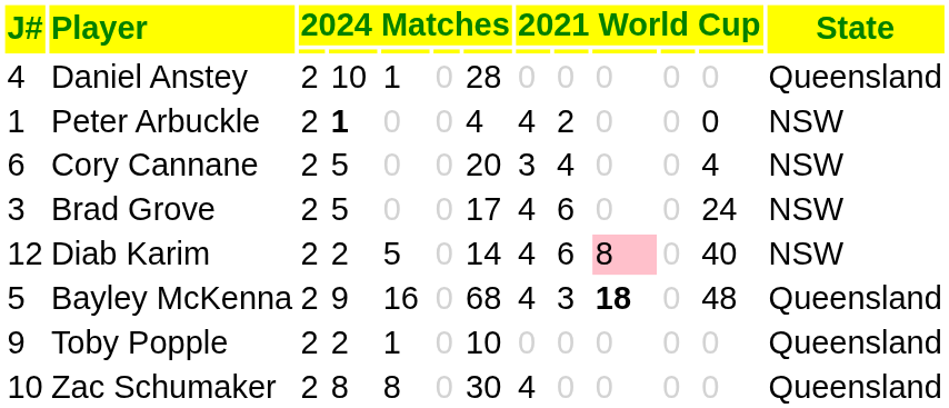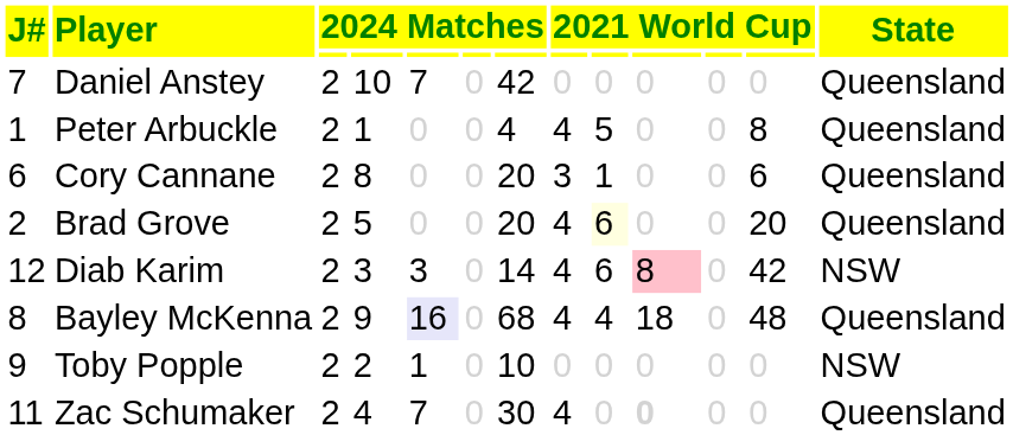Daniel Anstey | J#: 4 -> 7
Daniel Anstey | column 5: 1 -> 7
Daniel Anstey | column 7: 28 -> 42
Peter Arbuckle | column 4: bold -> normal
Peter Arbuckle | column 9: 2 -> 5
Peter Arbuckle | column 12: 0 -> 8
Peter Arbuckle | State: NSW -> Queensland
Cory Cannane | column 4: 5 -> 8
Cory Cannane | column 9: 4 -> 1
Cory Cannane | column 12: 4 -> 6
Cory Cannane | State: NSW -> Queensland
Brad Grove | J#: 3 -> 2
Brad Grove | column 7: 17 -> 20
Brad Grove | column 9: no background -> lightyellow background
Brad Grove | column 12: 24 -> 20
Brad Grove | State: NSW -> Queensland
Diab Karim | column 4: 2 -> 3
Diab Karim | column 5: 5 -> 3
Diab Karim | column 12: 40 -> 42
Bayley McKenna | J#: 5 -> 8
Bayley McKenna | column 5: no background -> lavender background
Bayley McKenna | column 9: 3 -> 4
Bayley McKenna | column 10: bold -> normal
Toby Popple | State: Queensland -> NSW
Zac Schumaker | J#: 10 -> 11
Zac Schumaker | column 4: 8 -> 4
Zac Schumaker | column 5: 8 -> 7
Zac Schumaker | column 10: normal -> bold
